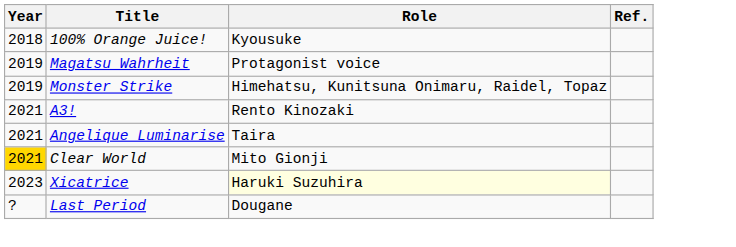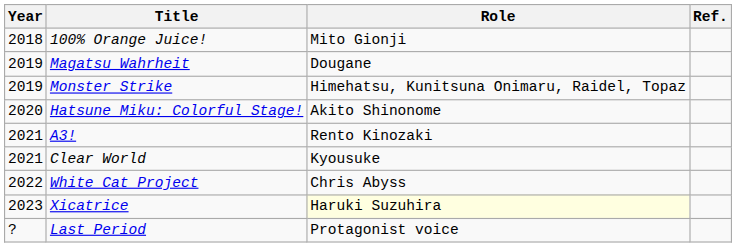100% Orange Juice! | Role: Kyousuke -> Mito Gionji
Magatsu Wahrheit | Role: Protagonist voice -> Dougane
+ row: 2020 | Hatsune Miku: Colorful Stage! | Akito Shinonome
- row: 2021 | Angelique Luminarise | Taira
Clear World | Year: gold background -> no background
Clear World | Role: Mito Gionji -> Kyousuke
+ row: 2022 | White Cat Project | Chris Abyss
Last Period | Role: Dougane -> Protagonist voice
